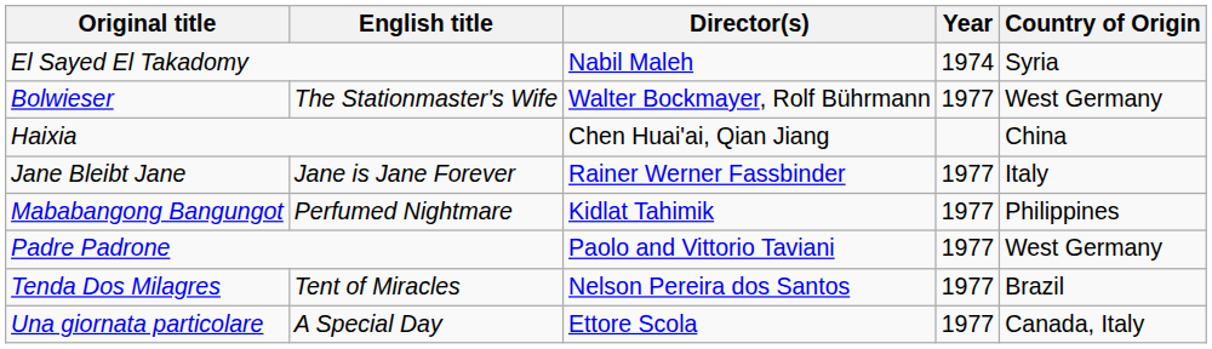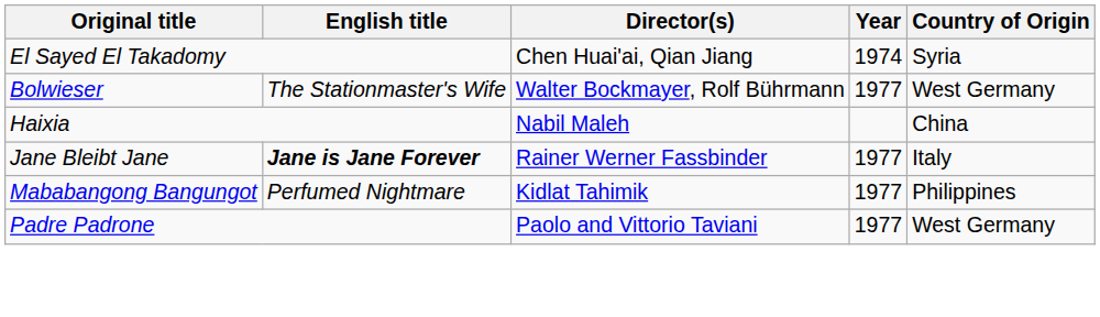El Sayed El Takadomy | Director(s): Nabil Maleh -> Chen Huai'ai, Qian Jiang
Haixia | Director(s): Chen Huai'ai, Qian Jiang -> Nabil Maleh
Jane Bleibt Jane | English title: normal -> bold
- row: Tenda Dos Milagres | Tent of Miracles | Nelson Pereira dos Santos | 1977 | Brazil
- row: Una giornata particolare | A Special Day | Ettore Scola | 1977 | Canada, Italy
